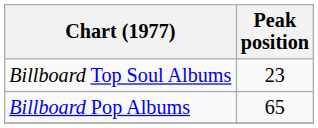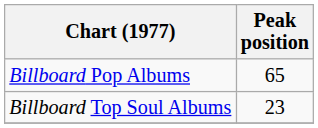rows swapped: Billboard Pop Albums <-> Billboard Top Soul Albums
